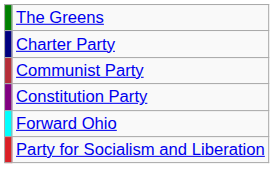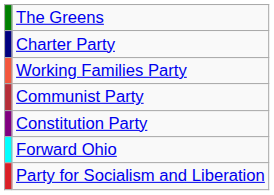+ row: Working Families Party
